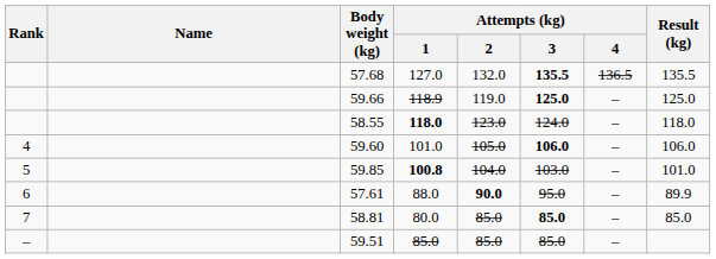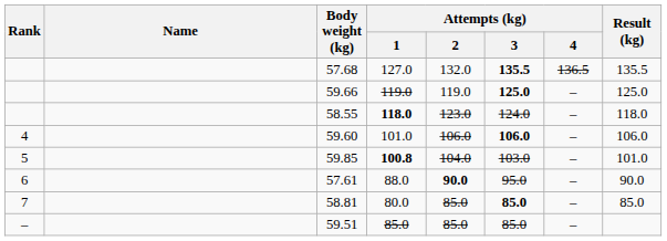59.66 | Attempts (kg) / 1: 118.9 -> 119.0
59.60 | Attempts (kg) / 2: 105.0 -> 106.0
57.61 | Result (kg): 89.9 -> 90.0
